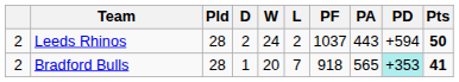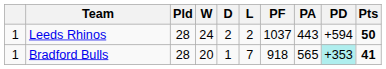columns swapped: W <-> D
Leeds Rhinos | column 1: 2 -> 1
Bradford Bulls | column 1: 2 -> 1
